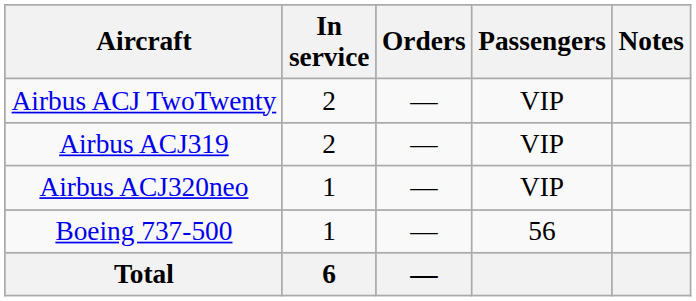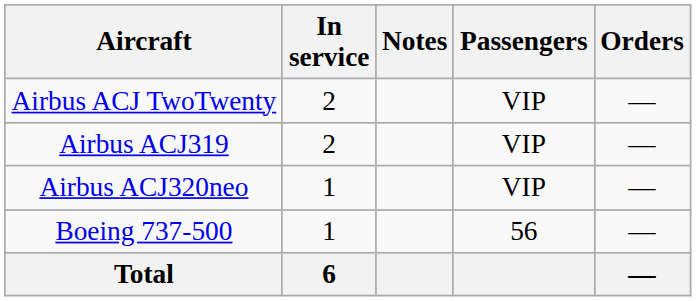columns swapped: Orders <-> Notes
